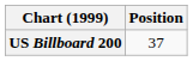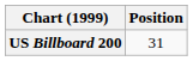US Billboard 200 | Position: 37 -> 31
